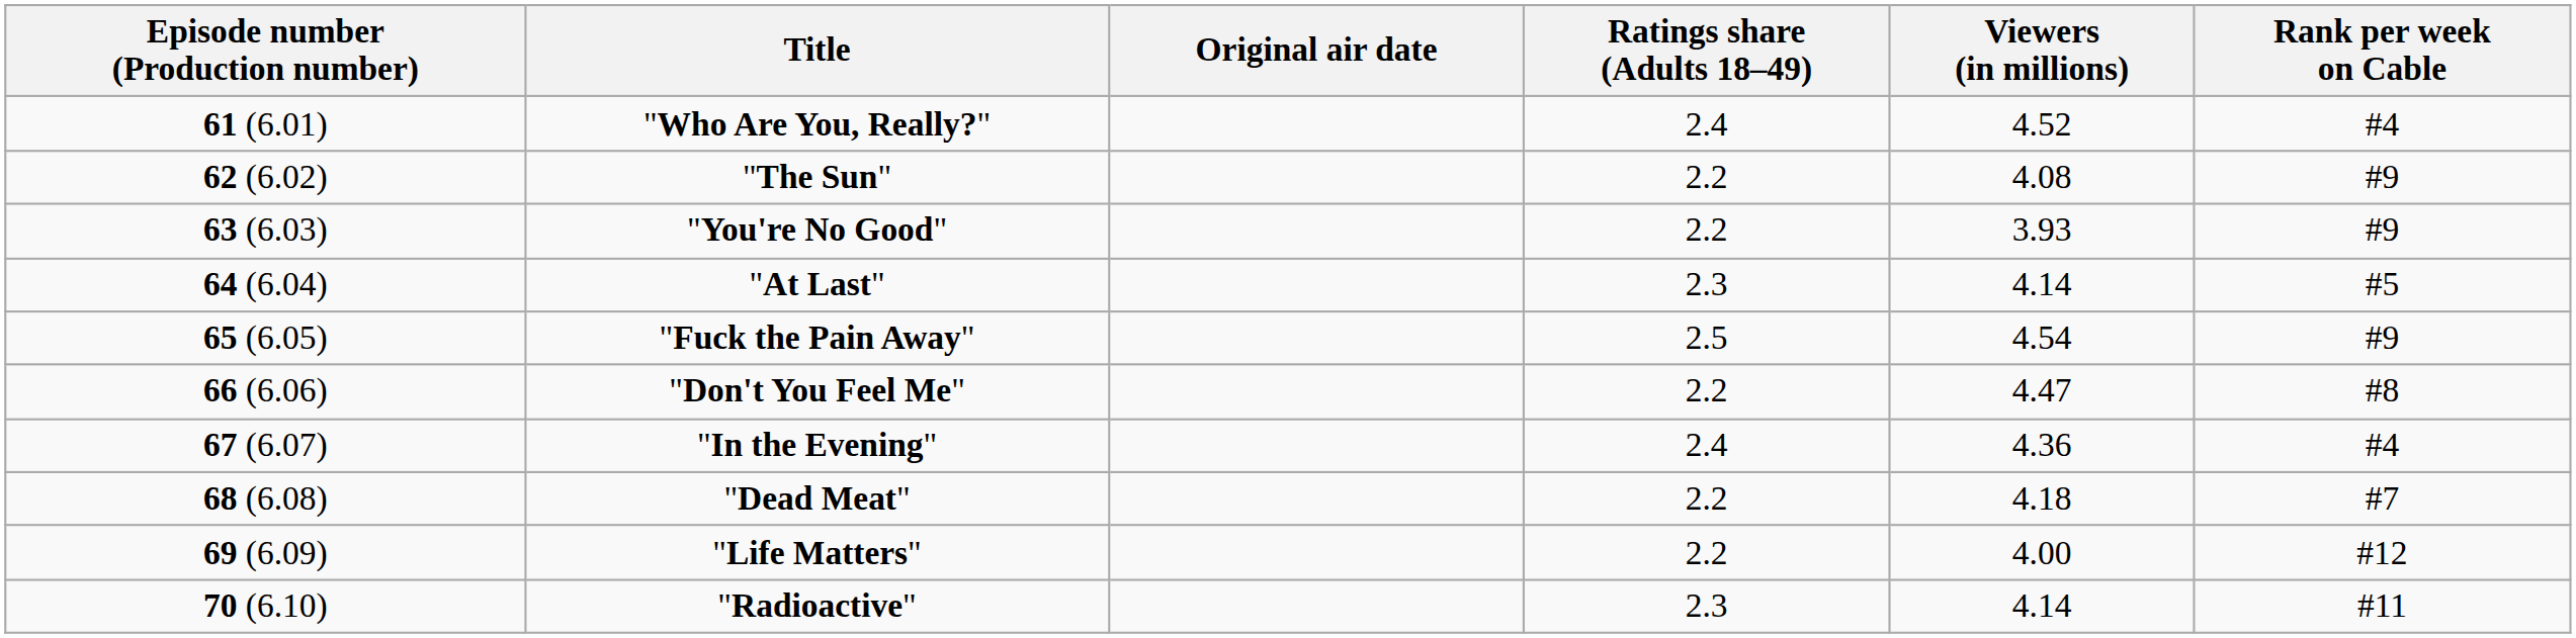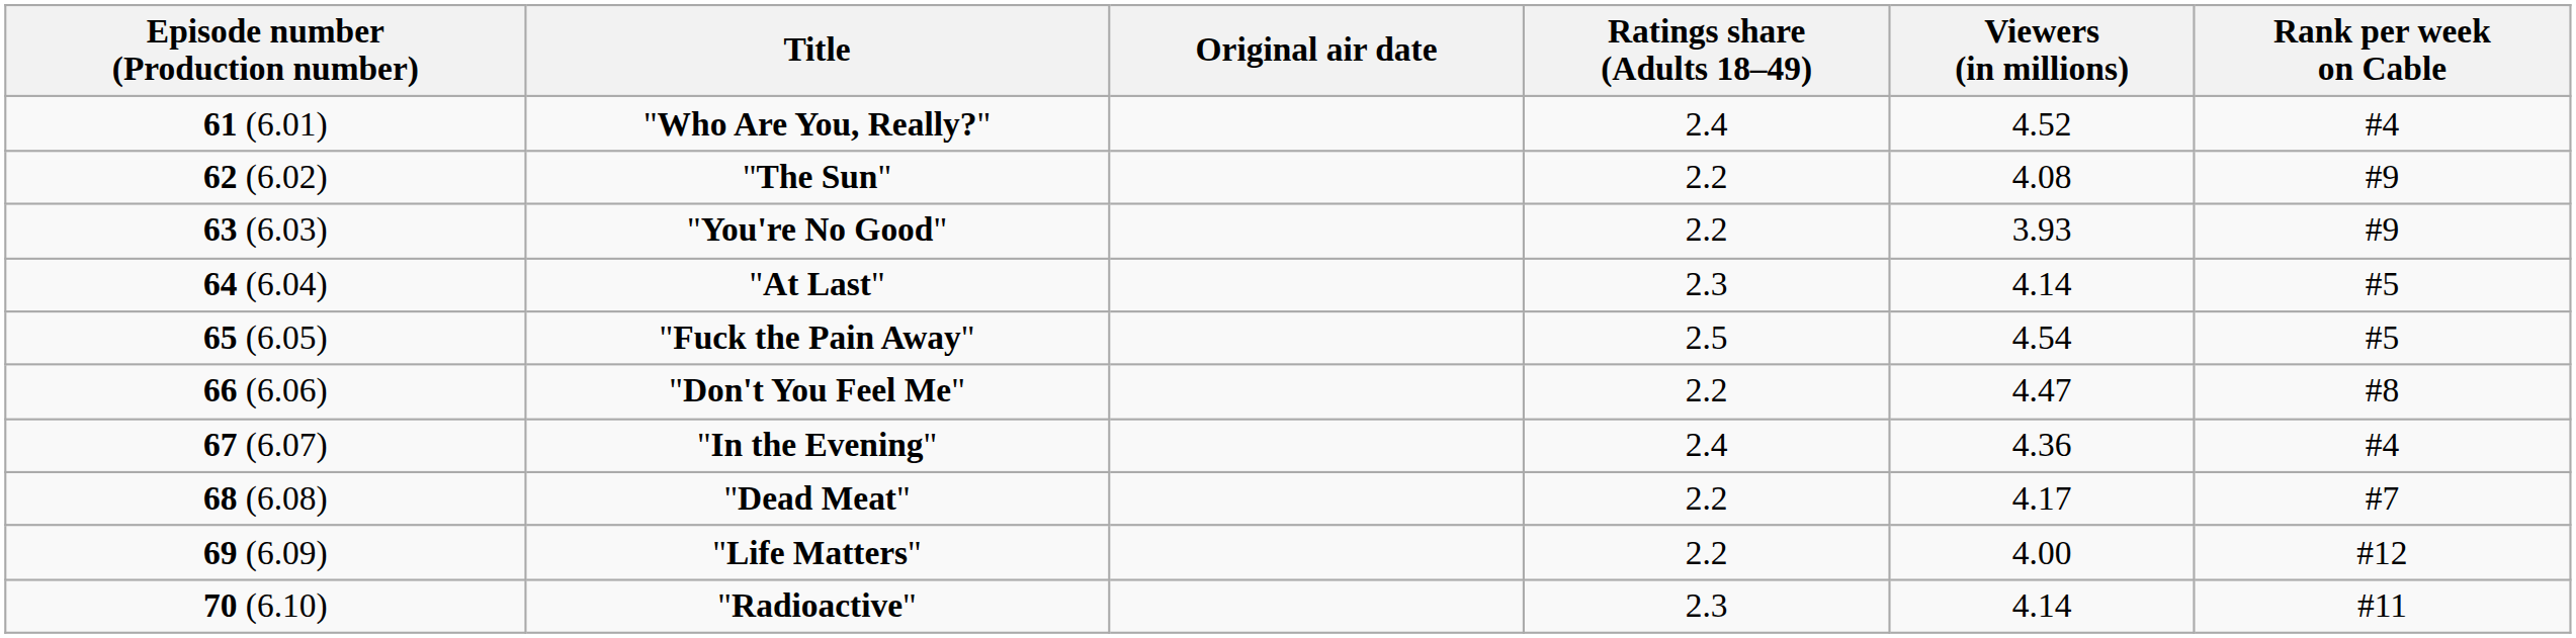"Fuck the Pain Away" | Rank per week on Cable: #9 -> #5
"Dead Meat" | Viewers (in millions): 4.18 -> 4.17
